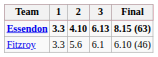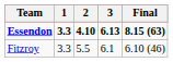Fitzroy | 2: 5.6 -> 5.5
